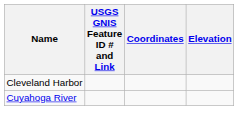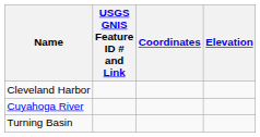+ row: Turning Basin
